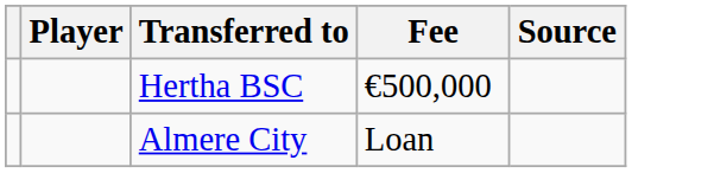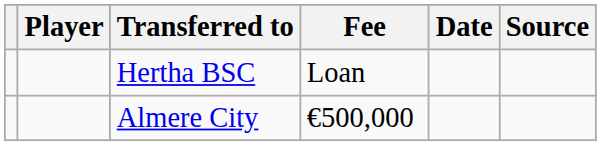+ column: Date
Hertha BSC | Fee: €500,000 -> Loan
Almere City | Fee: Loan -> €500,000
